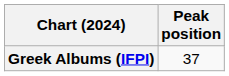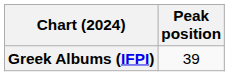Greek Albums (IFPI) | Peak position: 37 -> 39
